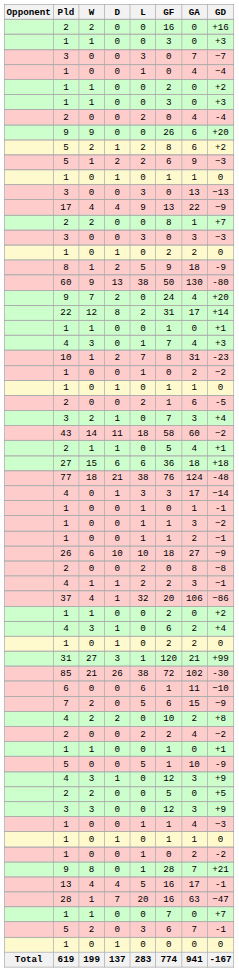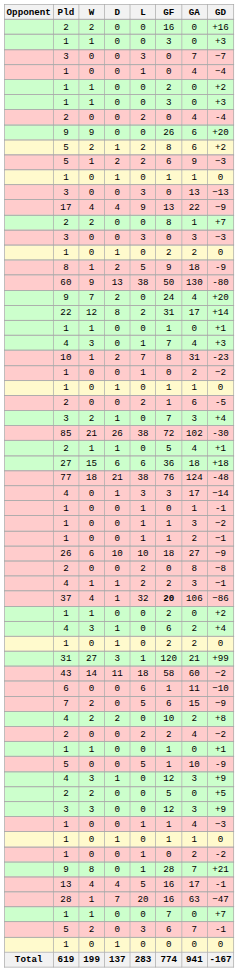rows swapped: 85 <-> 43
37 | GF: normal -> bold
